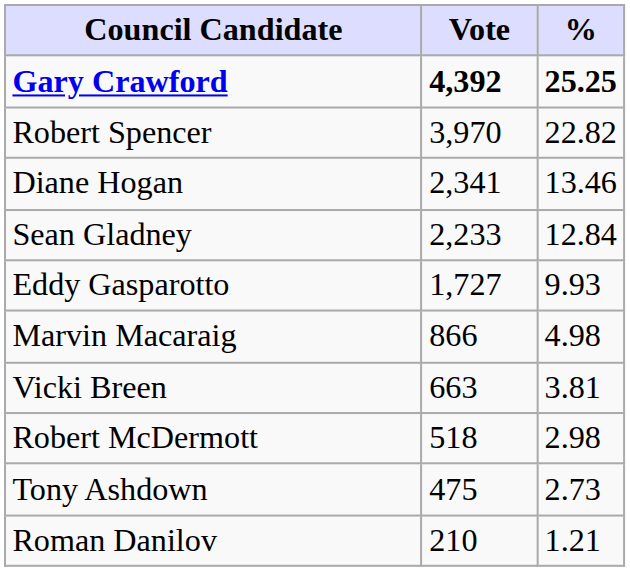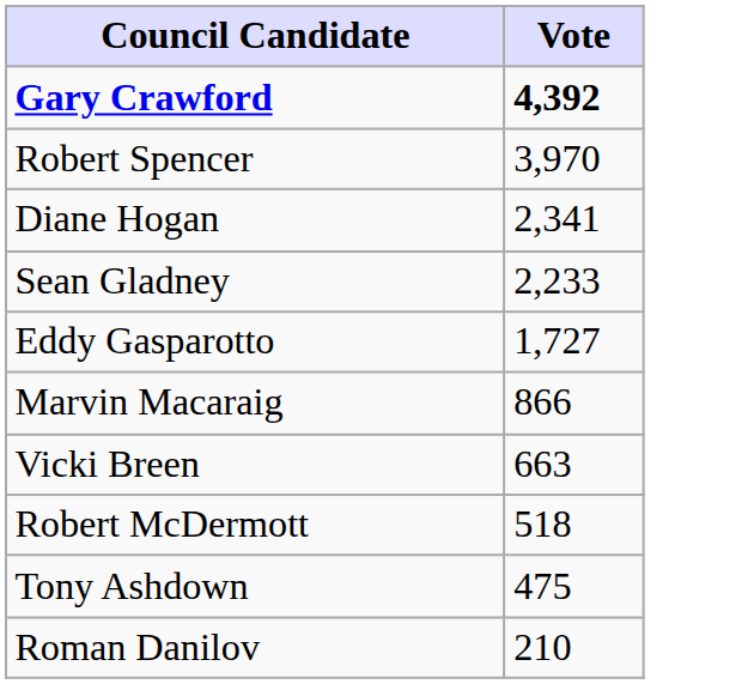- column: % | 25.25 | 22.82 | 13.46 | 12.84 | 9.93 | 4.98 | 3.81 | 2.98 | 2.73 | 1.21
